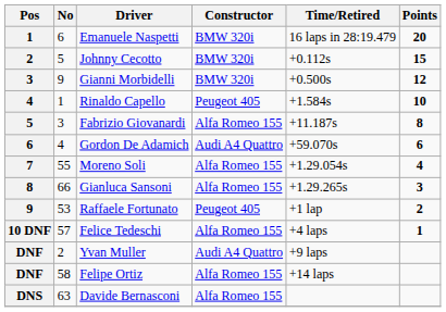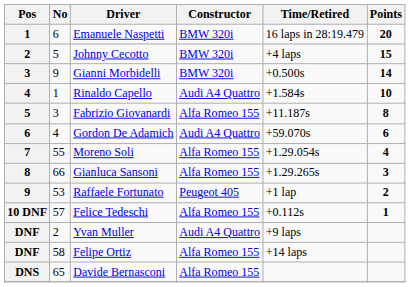Johnny Cecotto | Time/Retired: +0.112s -> +4 laps
Gianni Morbidelli | Points: 12 -> 14
Rinaldo Capello | Constructor: Peugeot 405 -> Audi A4 Quattro
Felice Tedeschi | Time/Retired: +4 laps -> +0.112s
Davide Bernasconi | No: 63 -> 65
